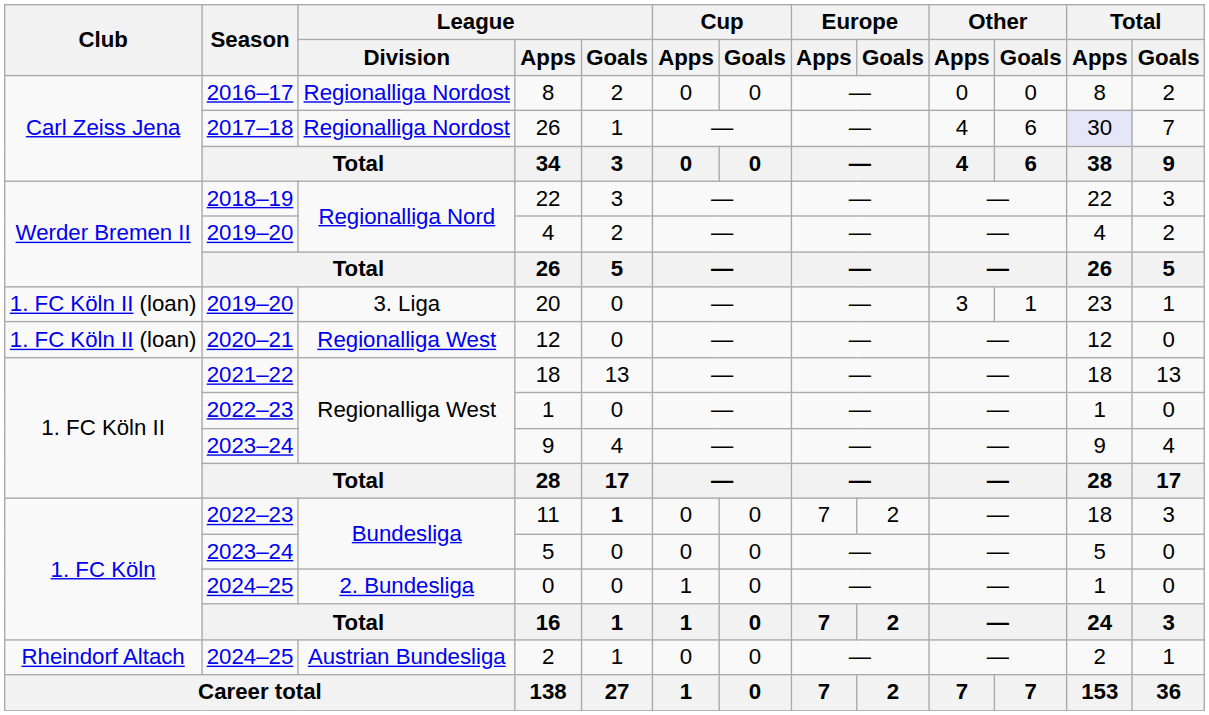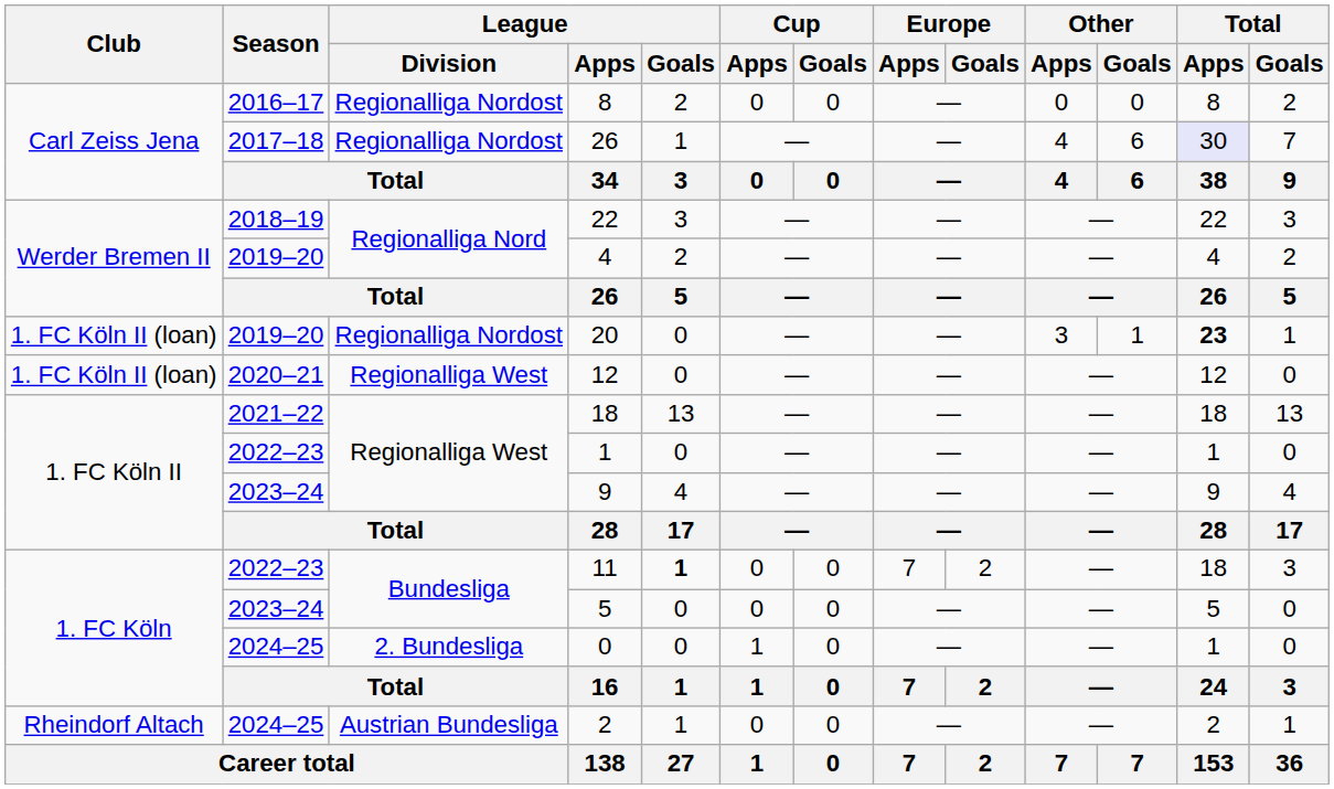20 | League / Division: 3. Liga -> Regionalliga Nordost
20 | Total / Apps: normal -> bold
